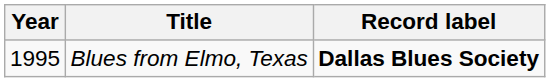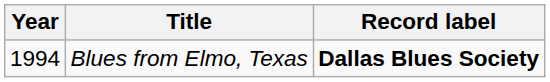Blues from Elmo, Texas | Year: 1995 -> 1994
